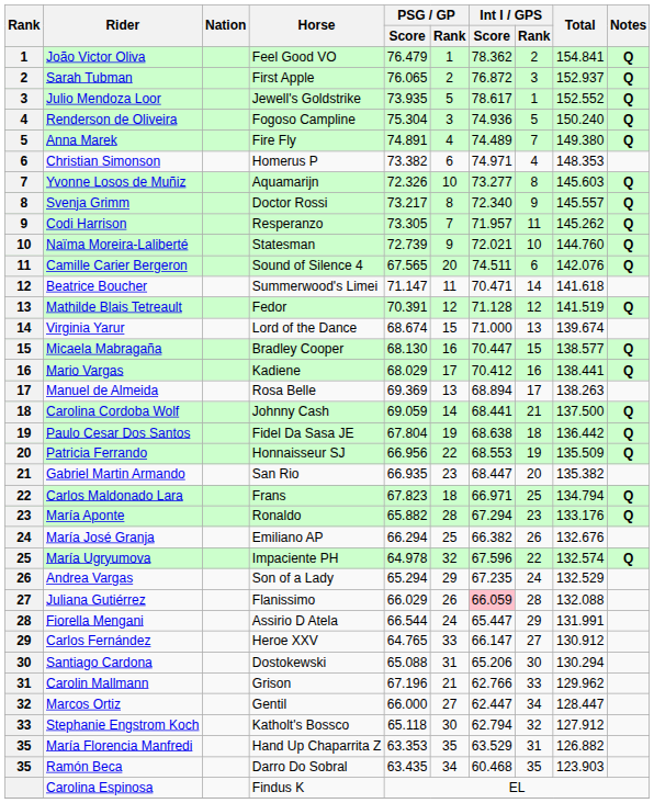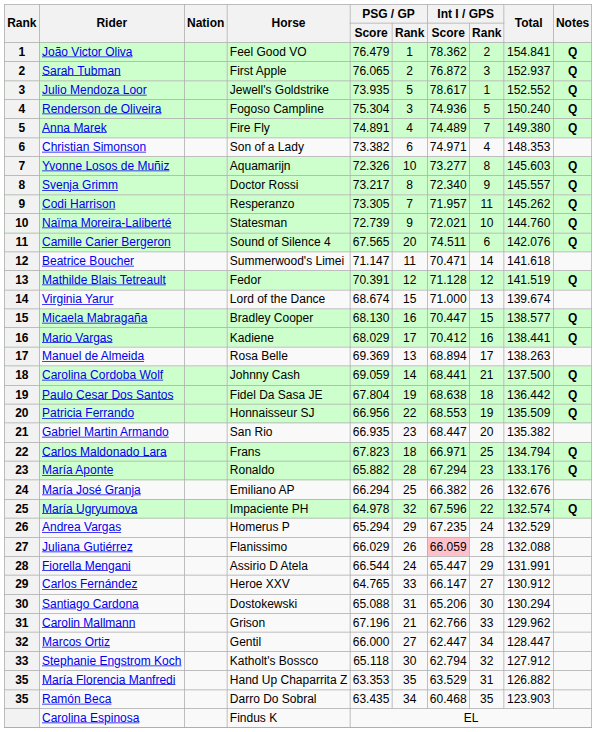Christian Simonson | Horse: Homerus P -> Son of a Lady
Andrea Vargas | Horse: Son of a Lady -> Homerus P
